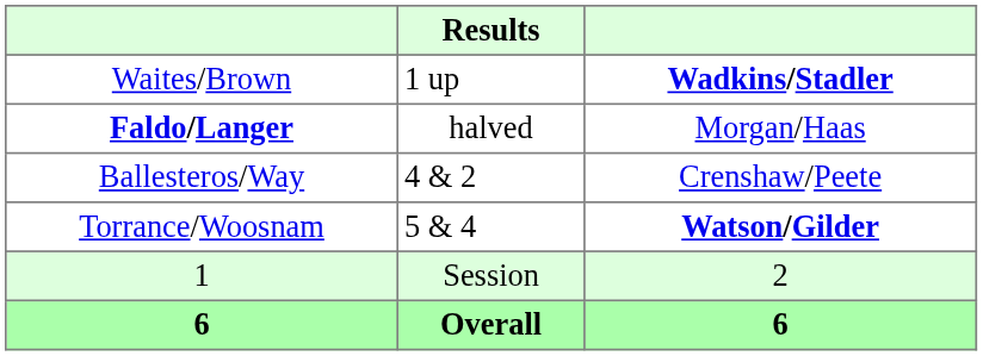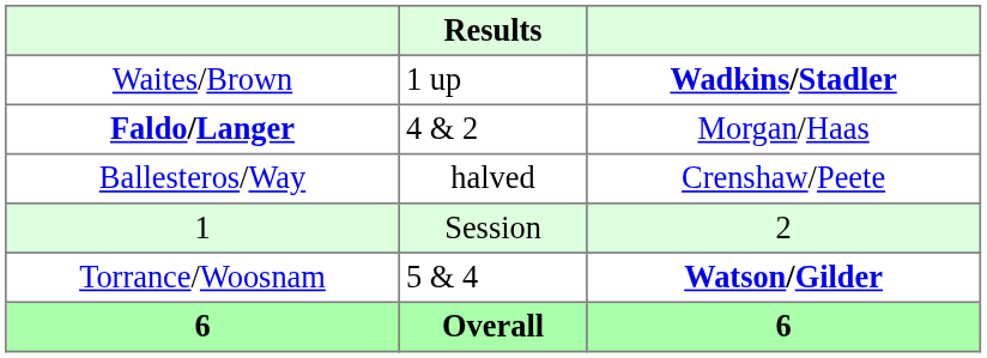Faldo/Langer | Results: halved -> 4 & 2
Ballesteros/Way | Results: 4 & 2 -> halved
rows swapped: Torrance/Woosnam <-> 1
